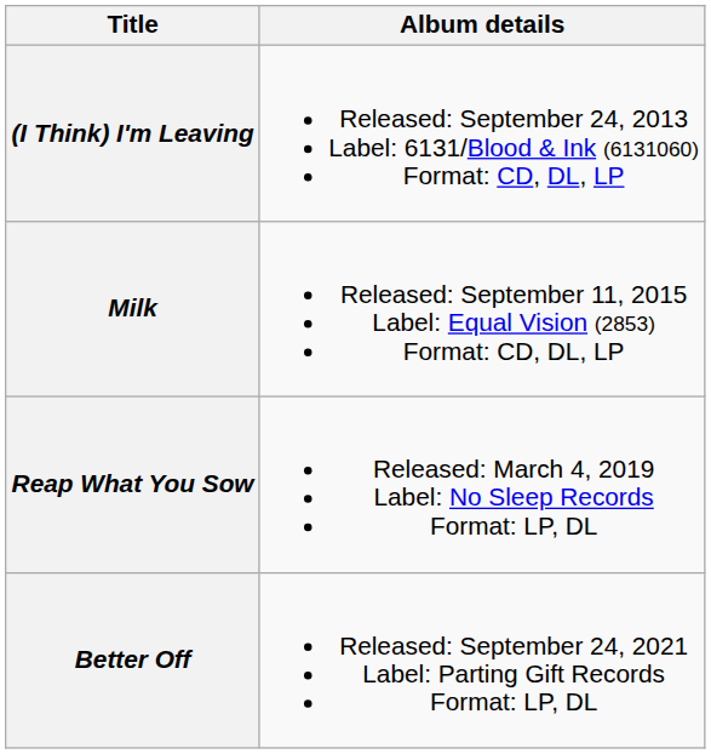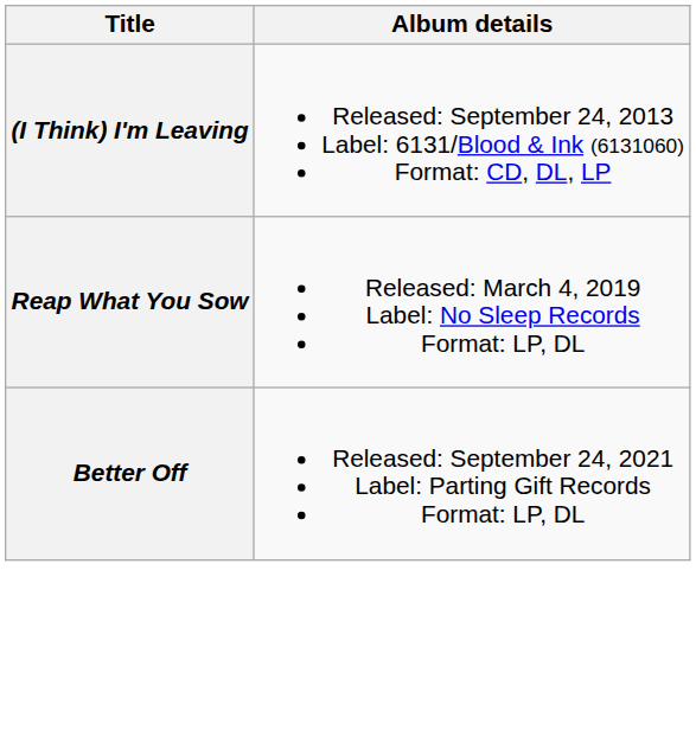- row: Milk | Released: September 11, 2015 Label: Equal Vision (2853) Format: CD, DL, LP
